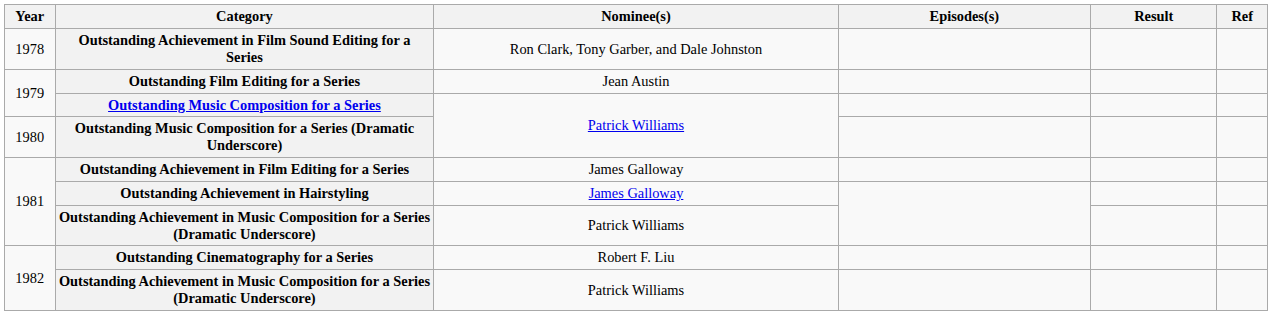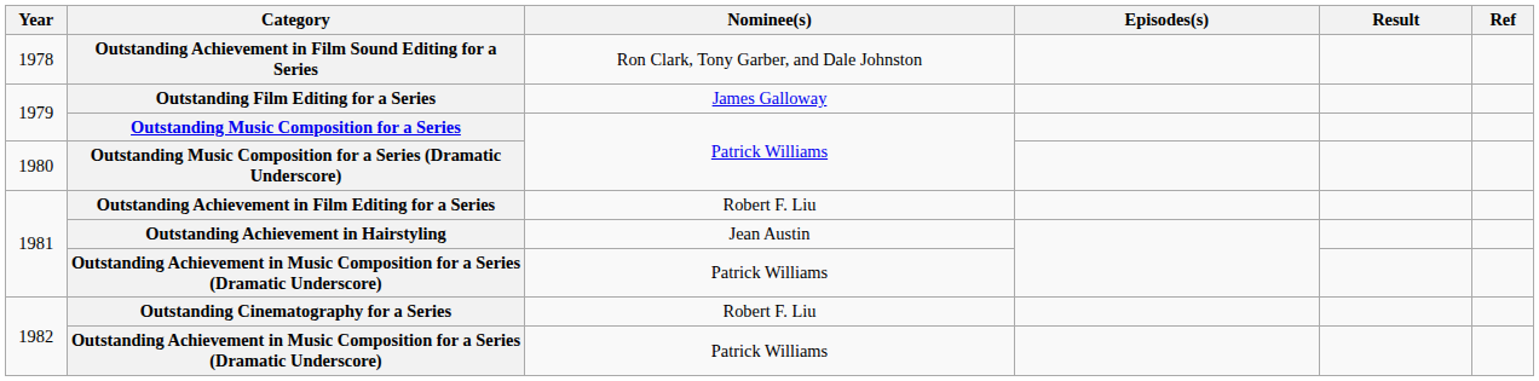Outstanding Film Editing for a Series | Nominee(s): Jean Austin -> James Galloway
Outstanding Achievement in Film Editing for a Series | Nominee(s): James Galloway -> Robert F. Liu
Outstanding Achievement in Hairstyling | Nominee(s): James Galloway -> Jean Austin
